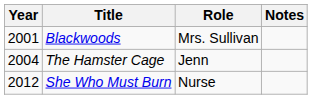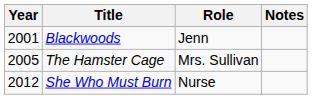Blackwoods | Role: Mrs. Sullivan -> Jenn
The Hamster Cage | Year: 2004 -> 2005
The Hamster Cage | Role: Jenn -> Mrs. Sullivan
